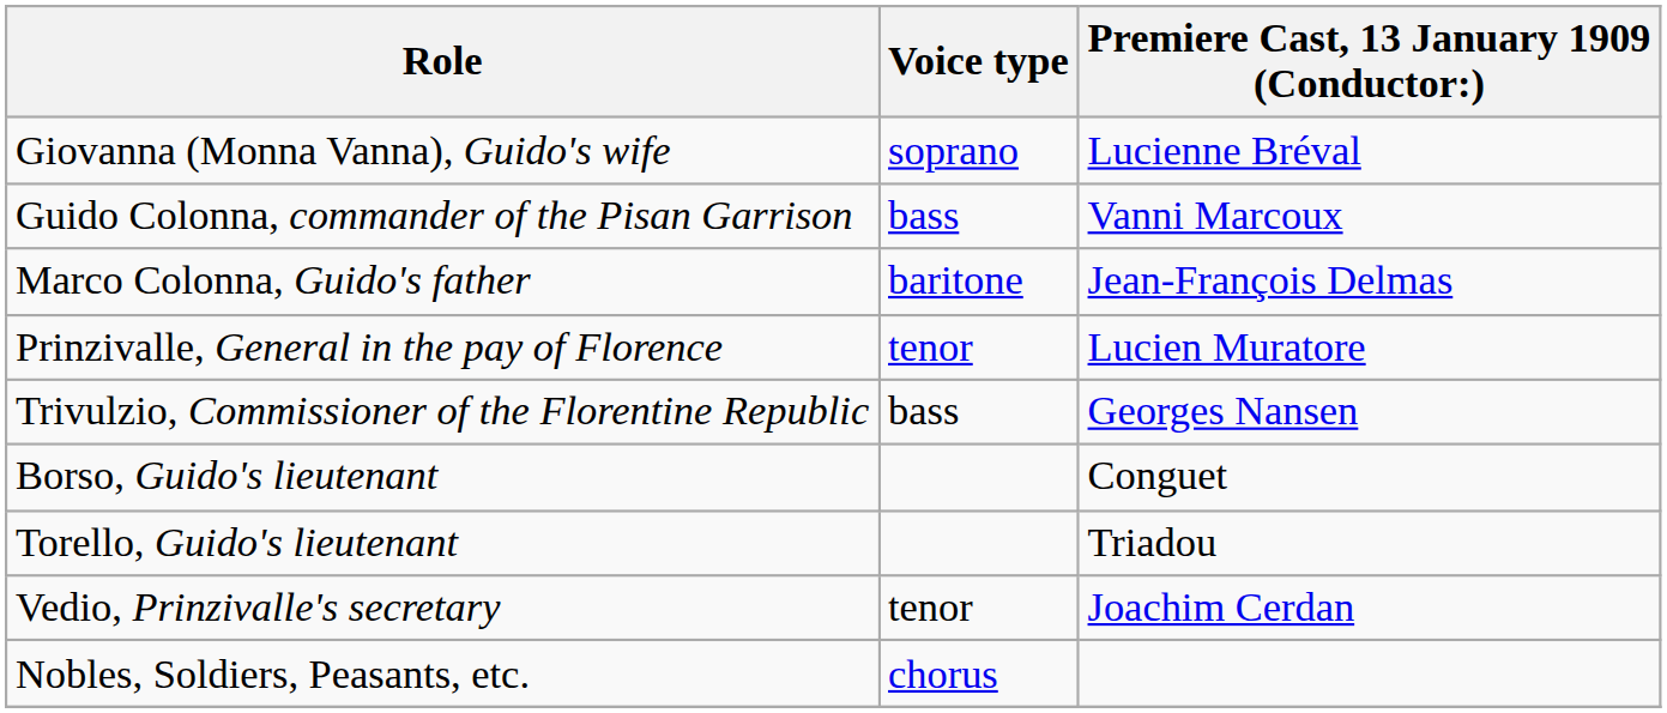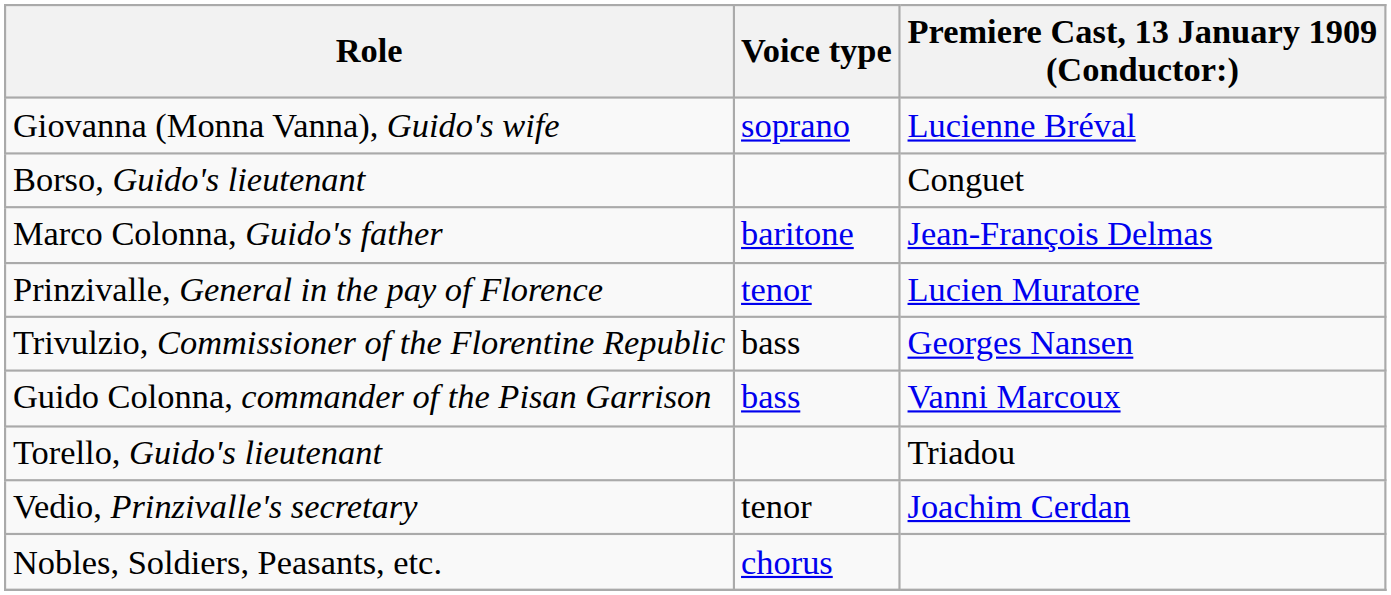rows swapped: Guido Colonna, commander of the Pisan Garrison <-> Borso, Guido's lieutenant
